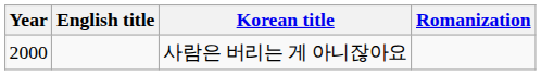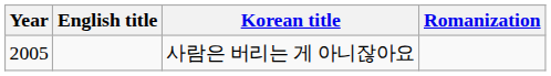사람은 버리는 게 아니잖아요 | Year: 2000 -> 2005
